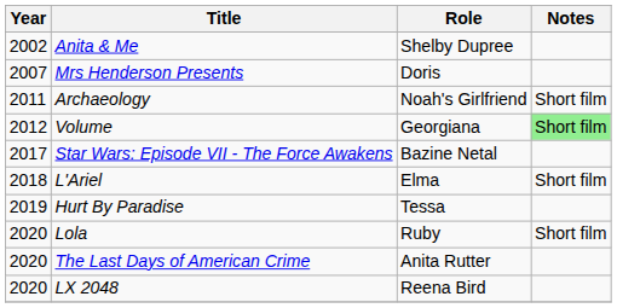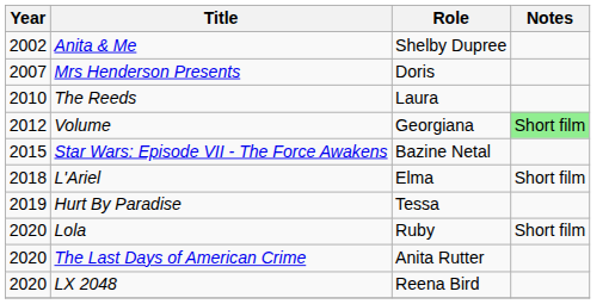+ row: 2010 | The Reeds | Laura
- row: 2011 | Archaeology | Noah's Girlfriend | Short film
Star Wars: Episode VII - The Force Awakens | Year: 2017 -> 2015
